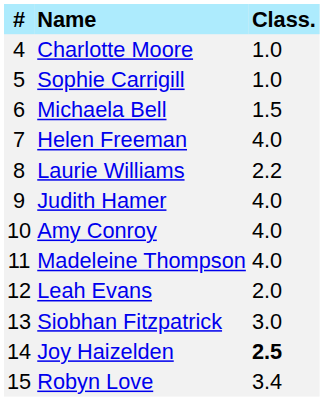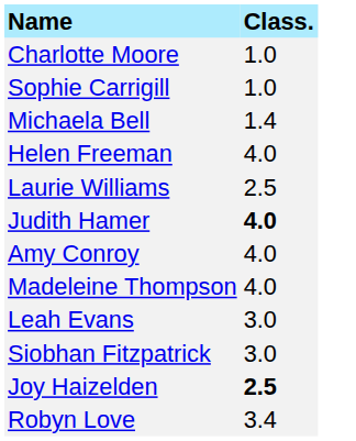- column: # | 4 | 5 | 6 | 7 | 8 | 9 | 10 | 11 | 12 | 13 | 14 | 15
Michaela Bell | Class.: 1.5 -> 1.4
Laurie Williams | Class.: 2.2 -> 2.5
Judith Hamer | Class.: normal -> bold
Leah Evans | Class.: 2.0 -> 3.0
